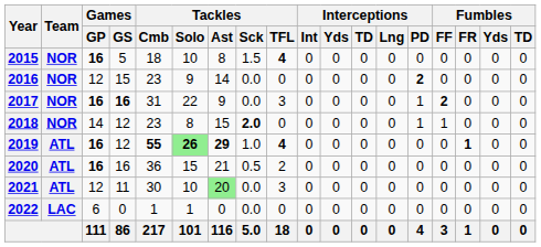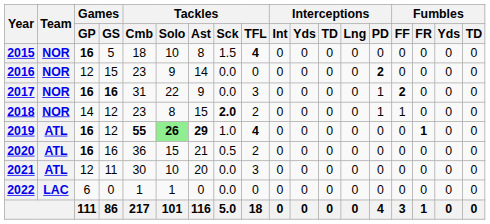2018 | Tackles / TFL: 0 -> 2
2021 | Tackles / Ast: lightgreen background -> no background
